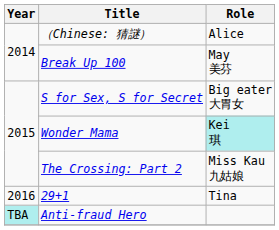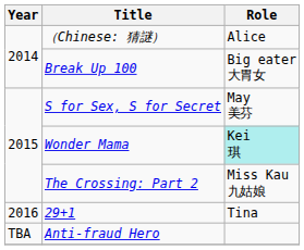Break Up 100 | Role: May 美芬 -> Big eater 大胃女
S for Sex, S for Secret | Role: Big eater 大胃女 -> May 美芬
Anti-fraud Hero | Year: paleturquoise background -> no background
